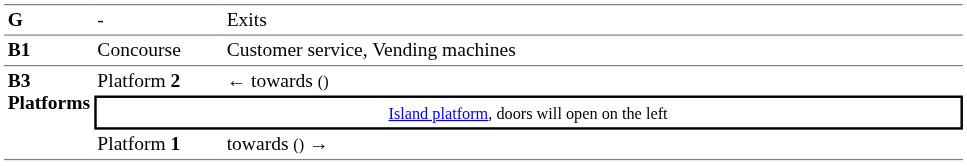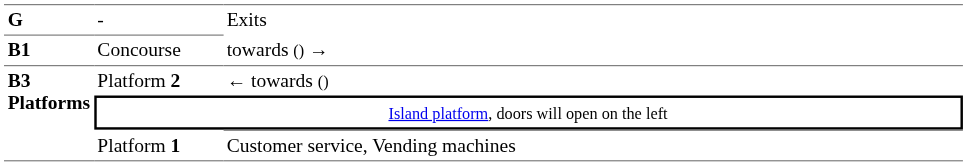Concourse | column 3: Customer service, Vending machines -> towards () →
Platform 1 | column 3: towards () → -> Customer service, Vending machines
